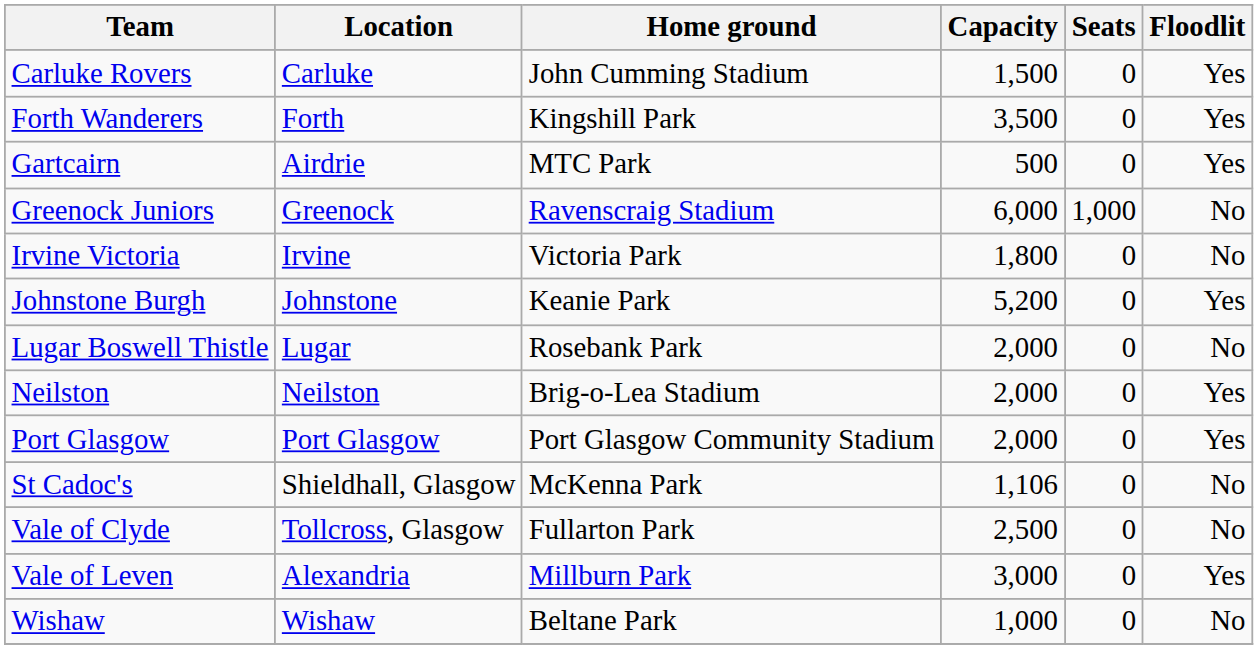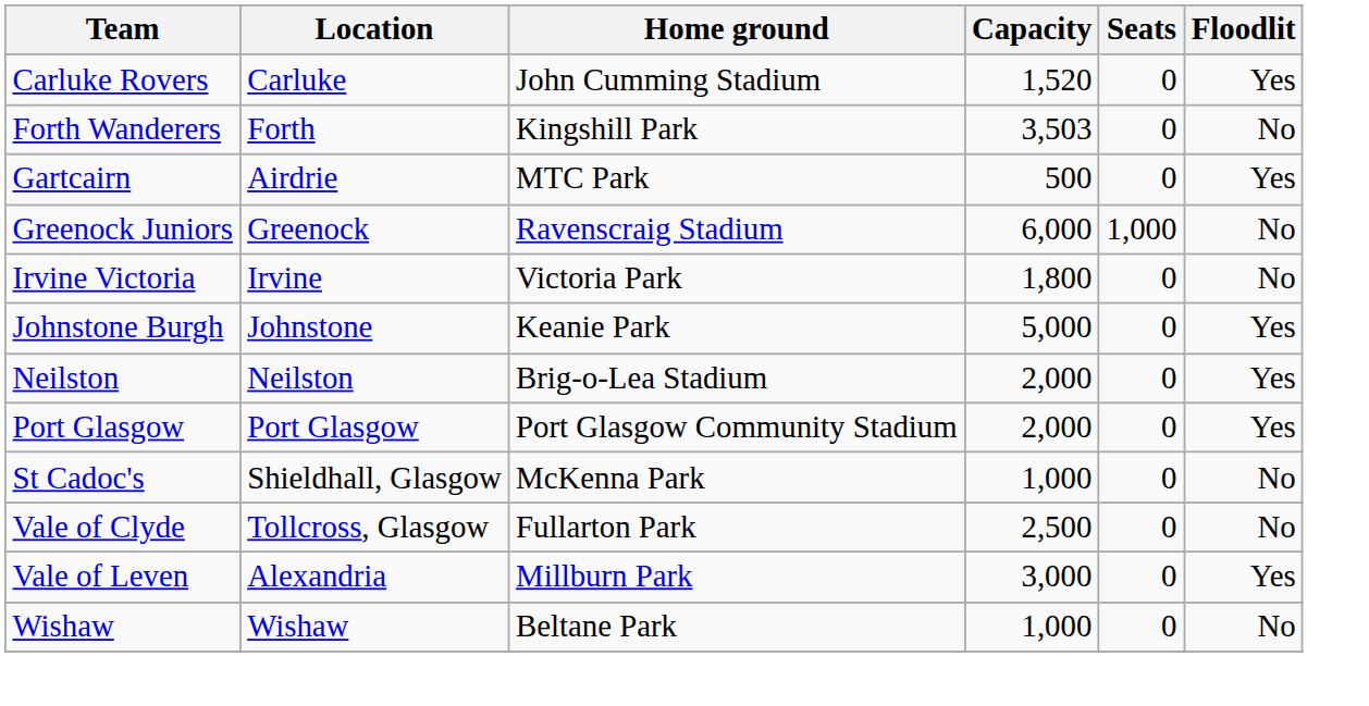Carluke Rovers | Capacity: 1,500 -> 1,520
Forth Wanderers | Capacity: 3,500 -> 3,503
Forth Wanderers | Floodlit: Yes -> No
Johnstone Burgh | Capacity: 5,200 -> 5,000
- row: Lugar Boswell Thistle | Lugar | Rosebank Park | 2,000 | 0 | No
St Cadoc's | Capacity: 1,106 -> 1,000
